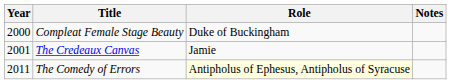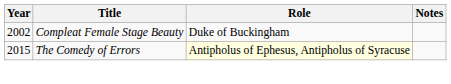Compleat Female Stage Beauty | Year: 2000 -> 2002
- row: 2001 | The Credeaux Canvas | Jamie
The Comedy of Errors | Year: 2011 -> 2015
